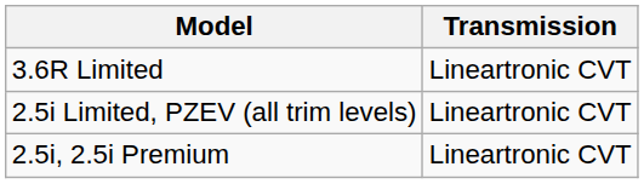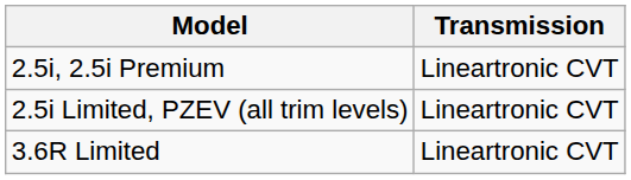rows swapped: 2.5i, 2.5i Premium <-> 3.6R Limited
